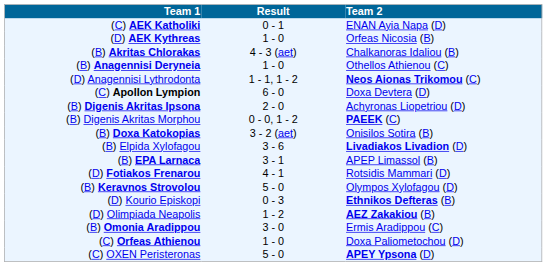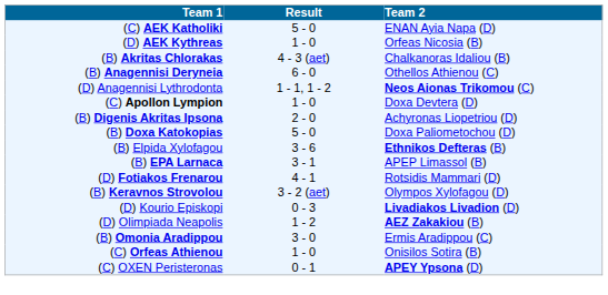(C) AEK Katholiki | Result: 0 - 1 -> 5 - 0
(B) Anagennisi Deryneia | Result: 1 - 0 -> 6 - 0
(C) Apollon Lympion | Result: 6 - 0 -> 1 - 0
- row: (B) Digenis Akritas Morphou | 0 - 0, 1 - 2 | PAEEK (C)
(B) Doxa Katokopias | Result: 3 - 2 (aet) -> 5 - 0
(B) Doxa Katokopias | Team 2: Onisilos Sotira (B) -> Doxa Paliometochou (D)
(B) Elpida Xylofagou | Team 2: Livadiakos Livadion (D) -> Ethnikos Defteras (B)
(B) Keravnos Strovolou | Result: 5 - 0 -> 3 - 2 (aet)
(D) Kourio Episkopi | Team 2: Ethnikos Defteras (B) -> Livadiakos Livadion (D)
(C) Orfeas Athienou | Team 2: Doxa Paliometochou (D) -> Onisilos Sotira (B)
(C) OXEN Peristeronas | Result: 5 - 0 -> 0 - 1
